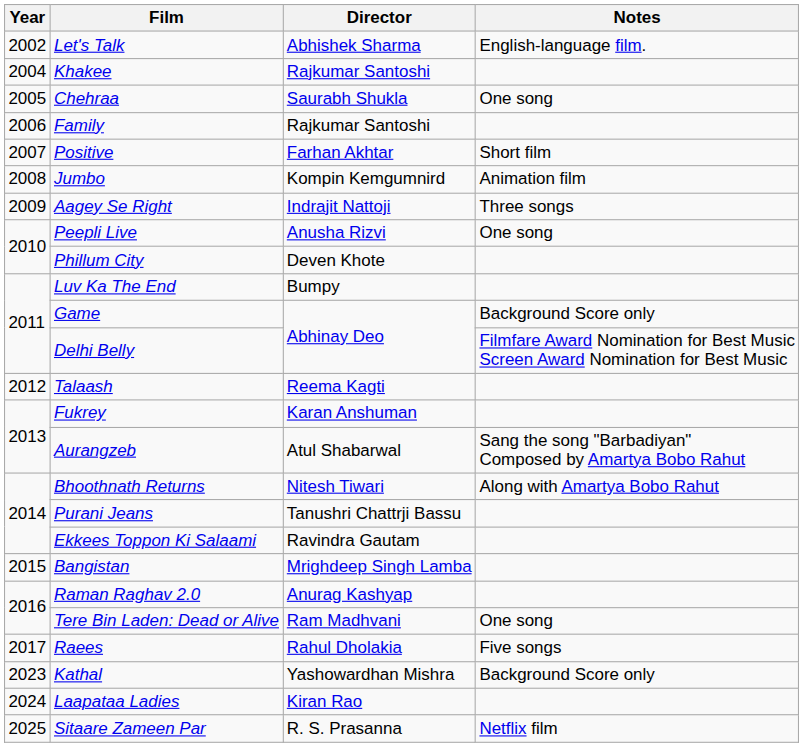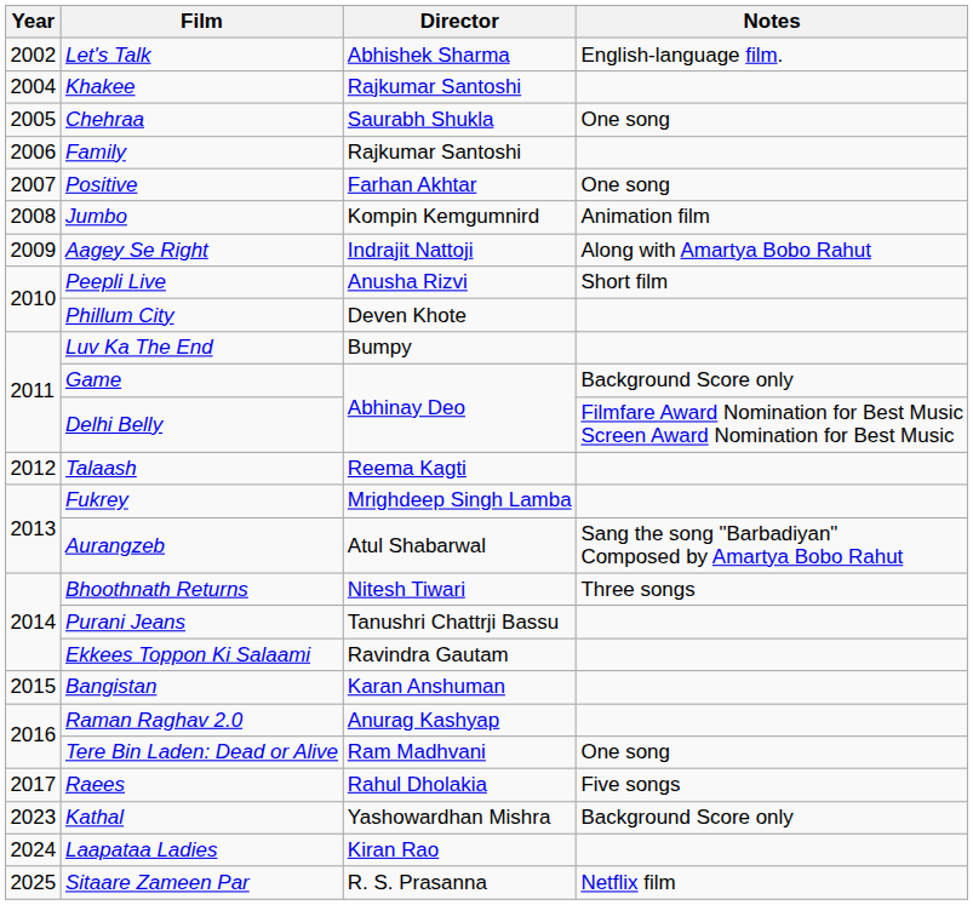Positive | Notes: Short film -> One song
Aagey Se Right | Notes: Three songs -> Along with Amartya Bobo Rahut
Peepli Live | Notes: One song -> Short film
Fukrey | Director: Karan Anshuman -> Mrighdeep Singh Lamba
Bhoothnath Returns | Notes: Along with Amartya Bobo Rahut -> Three songs
Bangistan | Director: Mrighdeep Singh Lamba -> Karan Anshuman
